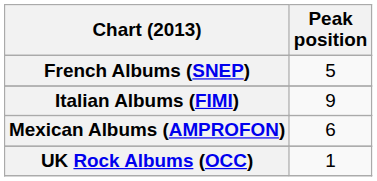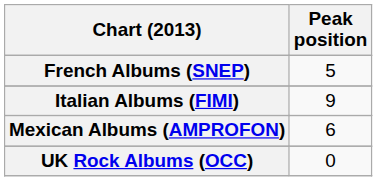UK Rock Albums (OCC) | Peak position: 1 -> 0
